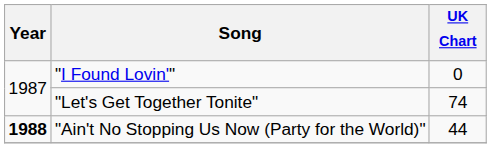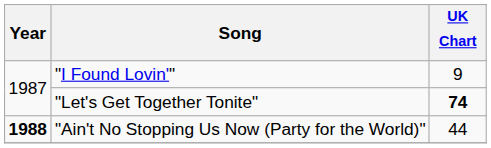"I Found Lovin'" | UK Chart: 0 -> 9
"Let's Get Together Tonite" | UK Chart: normal -> bold
